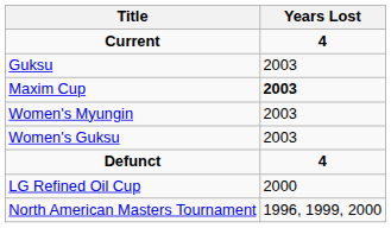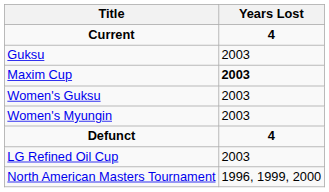rows swapped: Women's Guksu <-> Women's Myungin
LG Refined Oil Cup | Years Lost: 2000 -> 2003
